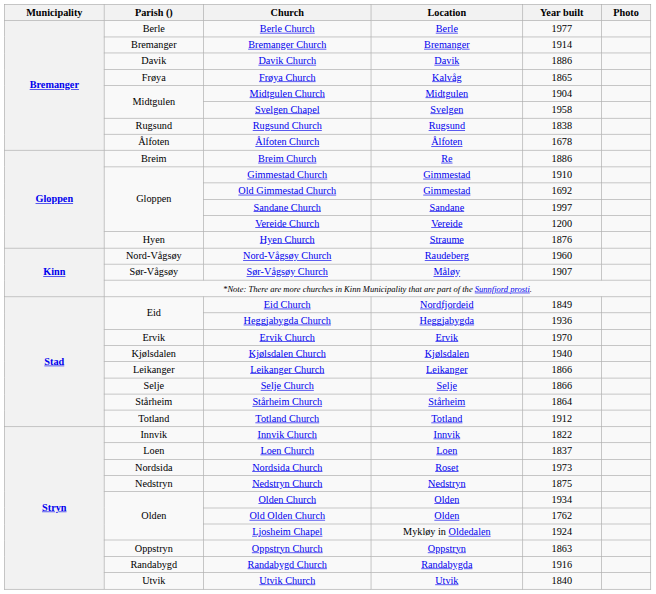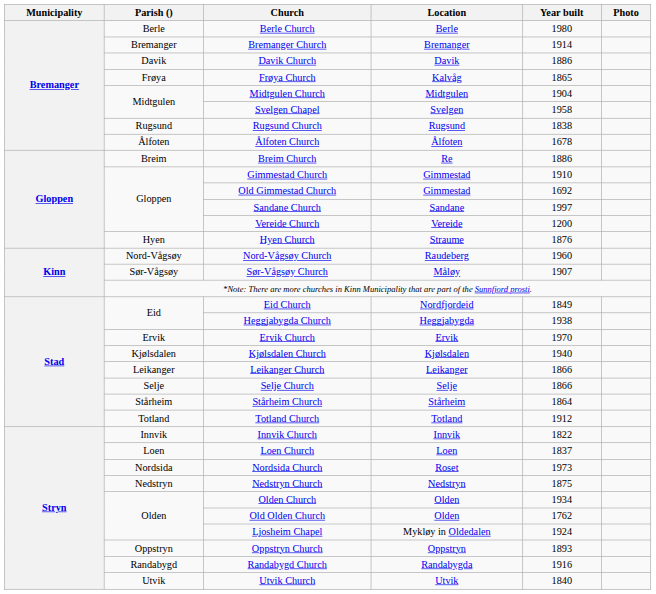Berle Church | Year built: 1977 -> 1980
Heggjabygda Church | Year built: 1936 -> 1938
Oppstryn Church | Year built: 1863 -> 1893
